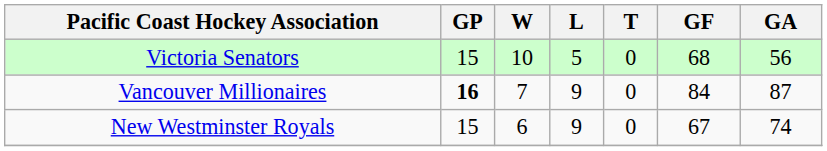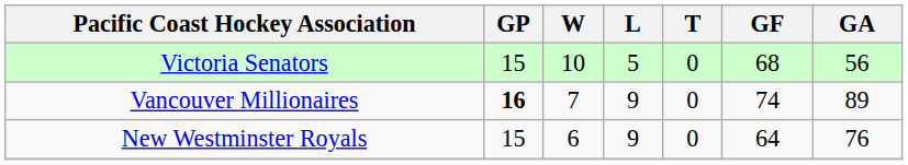Vancouver Millionaires | GF: 84 -> 74
Vancouver Millionaires | GA: 87 -> 89
New Westminster Royals | GF: 67 -> 64
New Westminster Royals | GA: 74 -> 76
